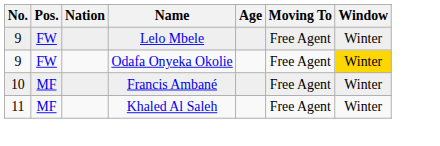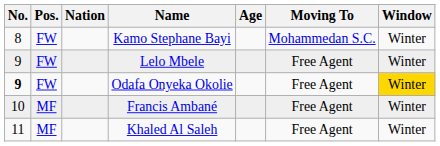+ row: 8 | FW | Kamo Stephane Bayi | Mohammedan S.C. | Winter
Odafa Onyeka Okolie | No.: normal -> bold
